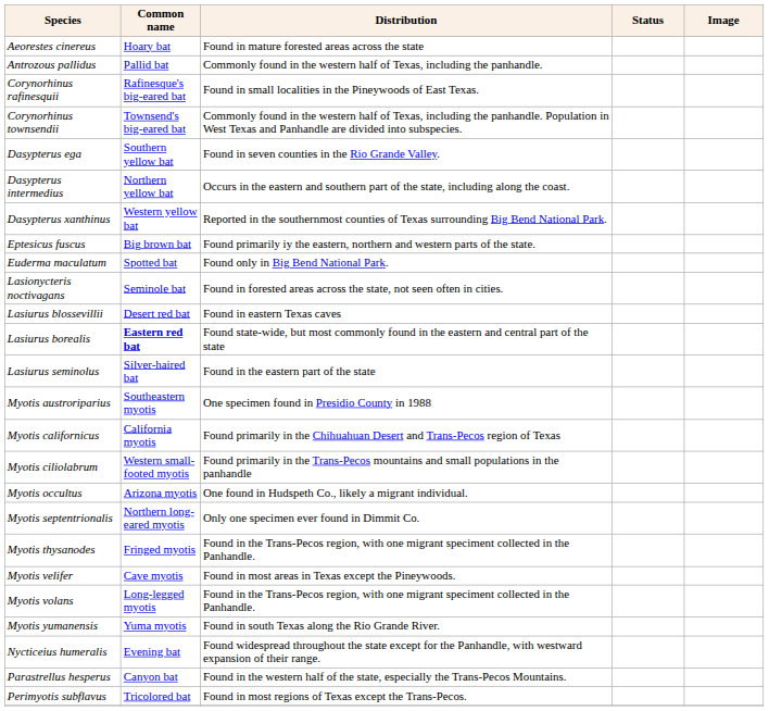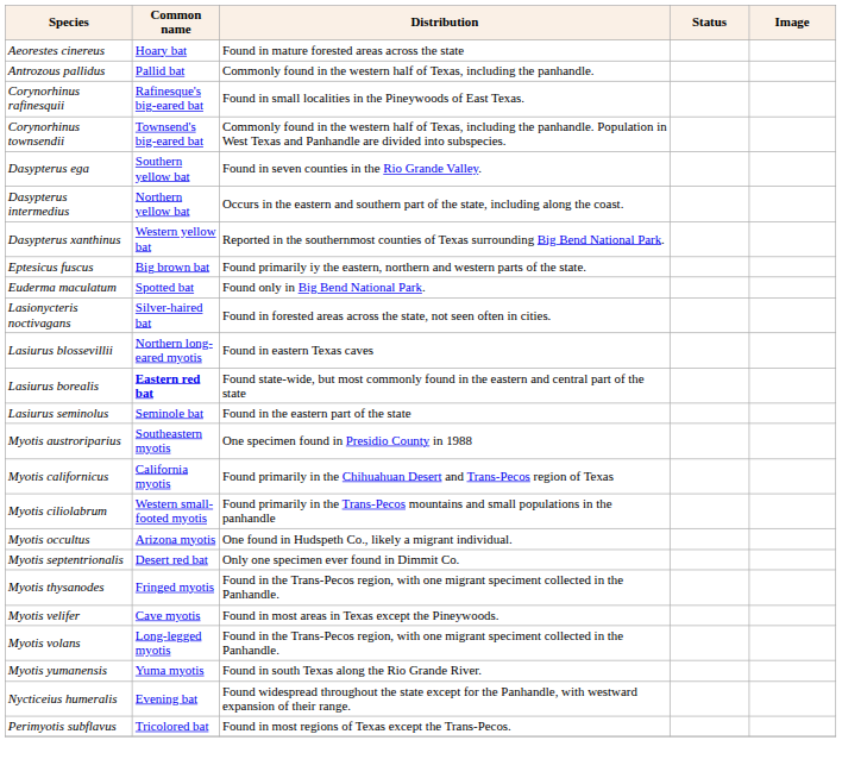Lasionycteris noctivagans | Common name: Seminole bat -> Silver-haired bat
Lasiurus blossevillii | Common name: Desert red bat -> Northern long-eared myotis
Lasiurus seminolus | Common name: Silver-haired bat -> Seminole bat
Myotis septentrionalis | Common name: Northern long-eared myotis -> Desert red bat
- row: Parastrellus hesperus | Canyon bat | Found in the western half of the state, especially the Trans-Pecos Mountains.
